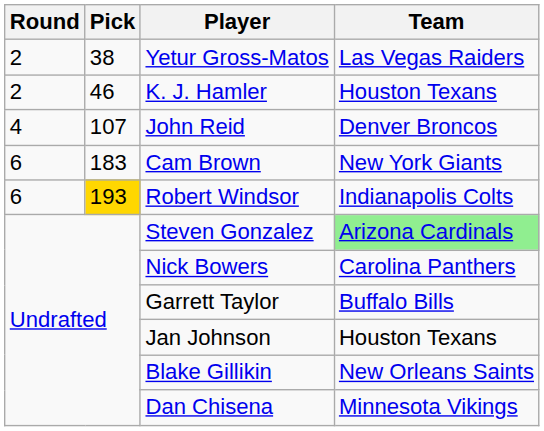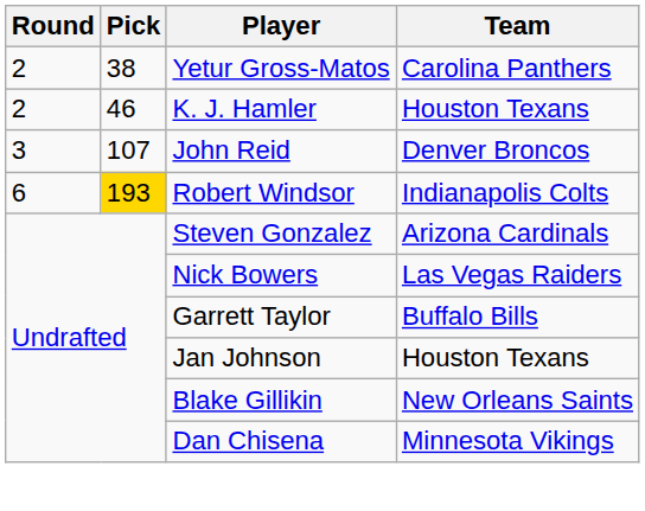Yetur Gross-Matos | Team: Las Vegas Raiders -> Carolina Panthers
John Reid | Round: 4 -> 3
- row: 6 | 183 | Cam Brown | New York Giants
Steven Gonzalez | Team: lightgreen background -> no background
Nick Bowers | Team: Carolina Panthers -> Las Vegas Raiders
